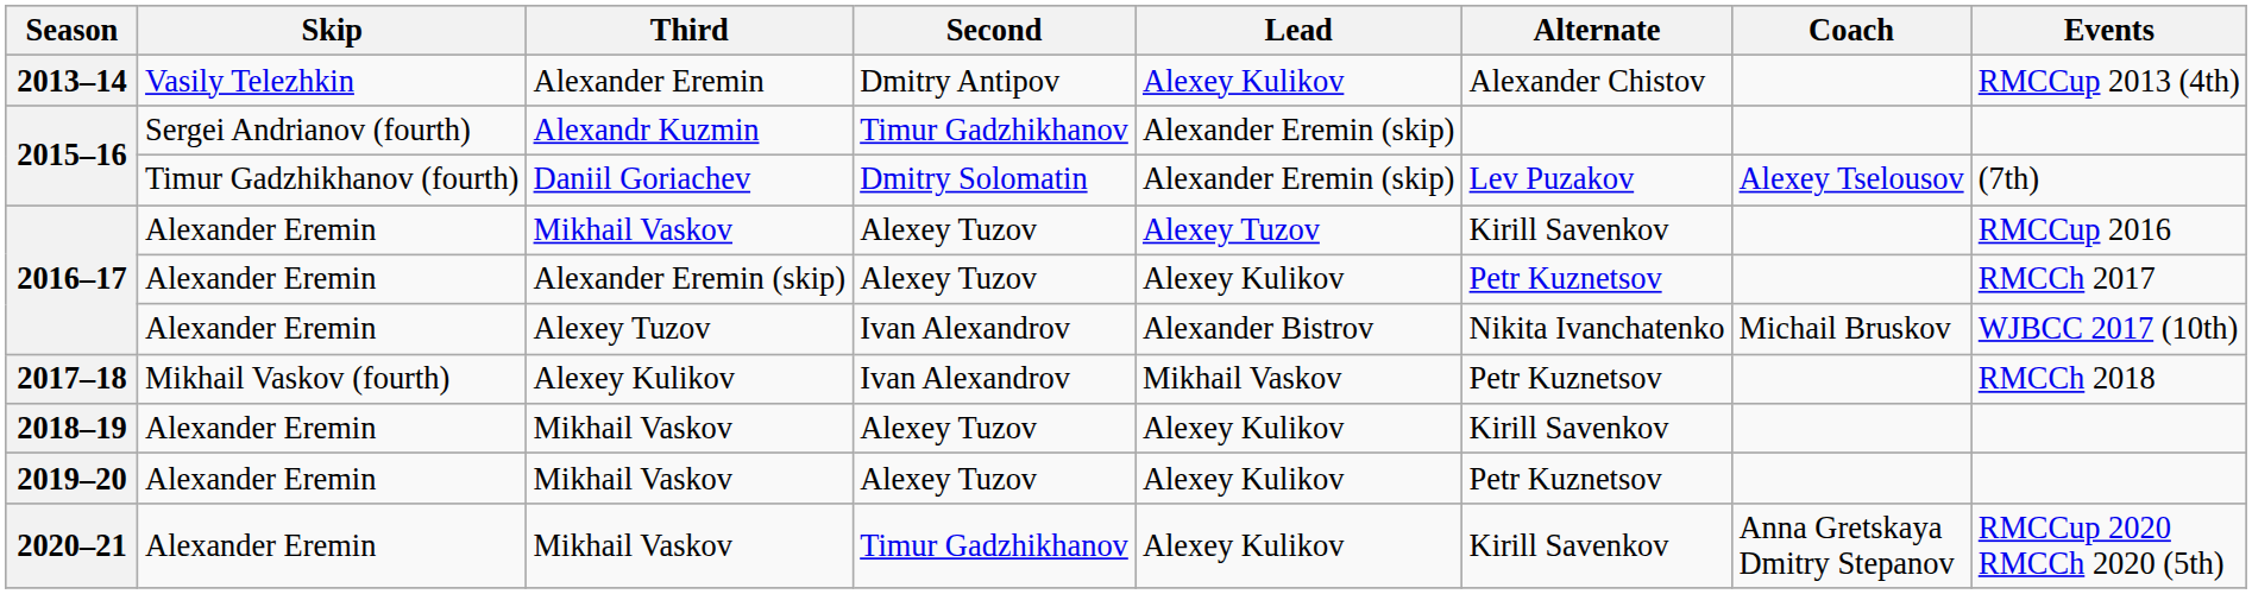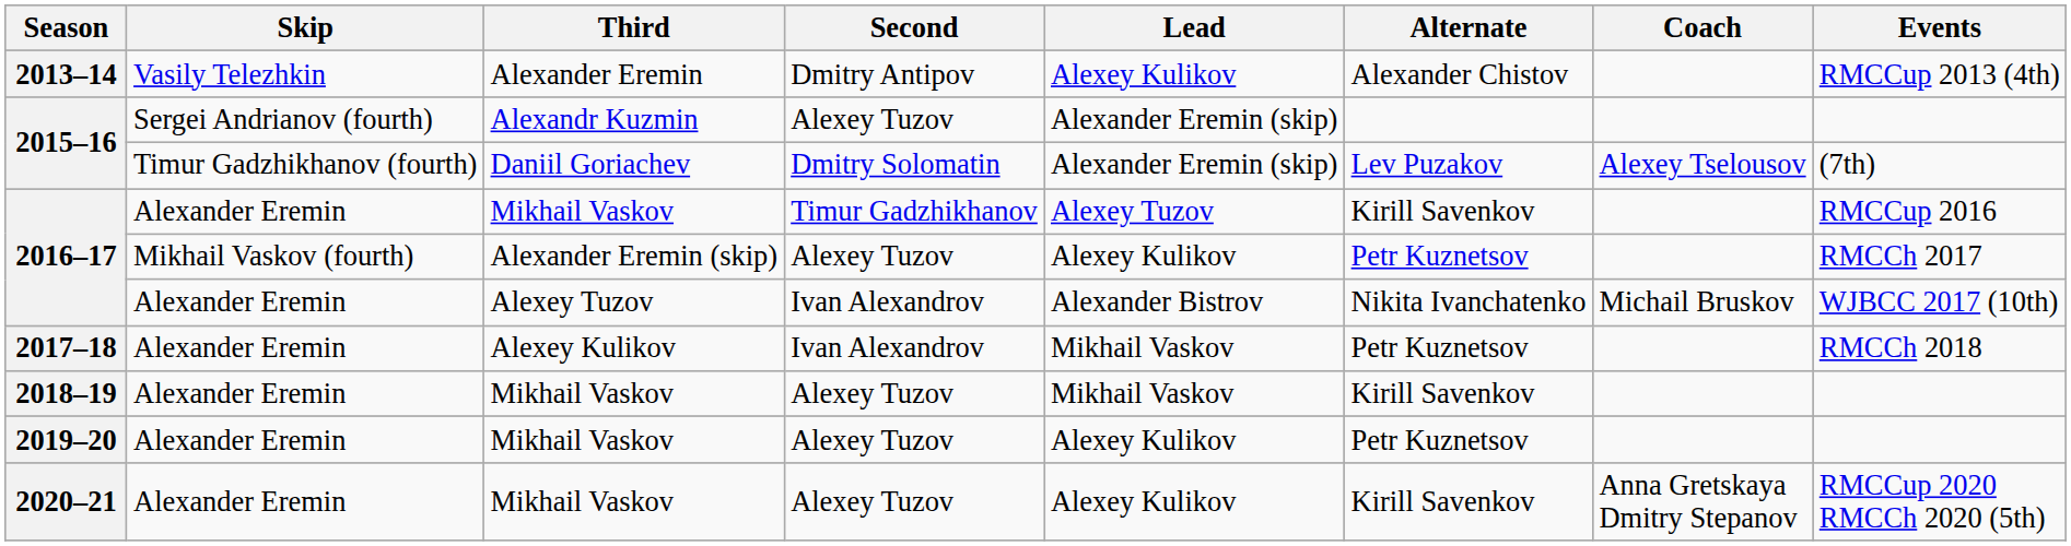2015–16 / Alexandr Kuzmin | Second: Timur Gadzhikhanov -> Alexey Tuzov
2016–17 / Mikhail Vaskov | Second: Alexey Tuzov -> Timur Gadzhikhanov
2016–17 / Alexander Eremin (skip) | Skip: Alexander Eremin -> Mikhail Vaskov (fourth)
2017–18 | Skip: Mikhail Vaskov (fourth) -> Alexander Eremin
2018–19 | Lead: Alexey Kulikov -> Mikhail Vaskov
2020–21 | Second: Timur Gadzhikhanov -> Alexey Tuzov
